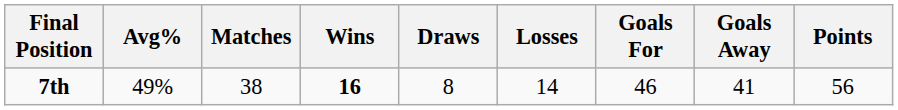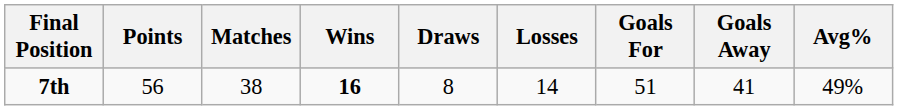columns swapped: Points <-> Avg%
7th | Goals For: 46 -> 51
